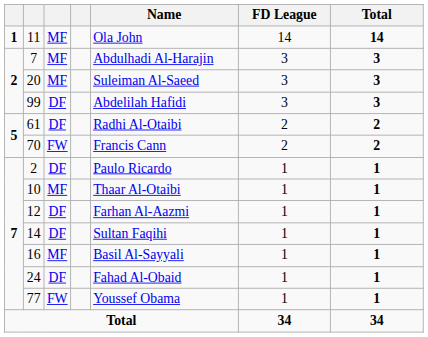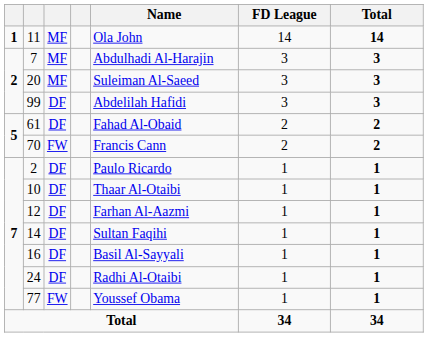61 | Name: Radhi Al-Otaibi -> Fahad Al-Obaid
10 | column 3: MF -> DF
16 | column 3: MF -> DF
24 | Name: Fahad Al-Obaid -> Radhi Al-Otaibi
